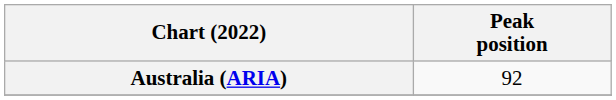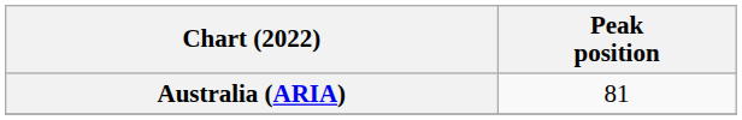Australia (ARIA) | Peak position: 92 -> 81
